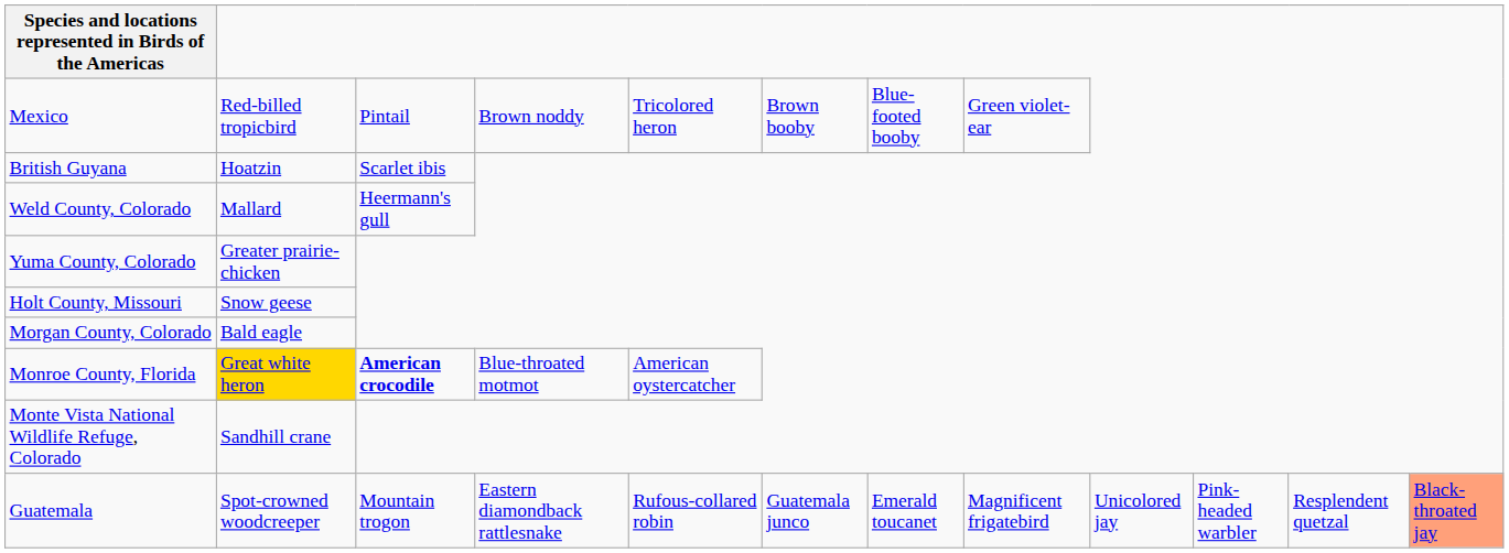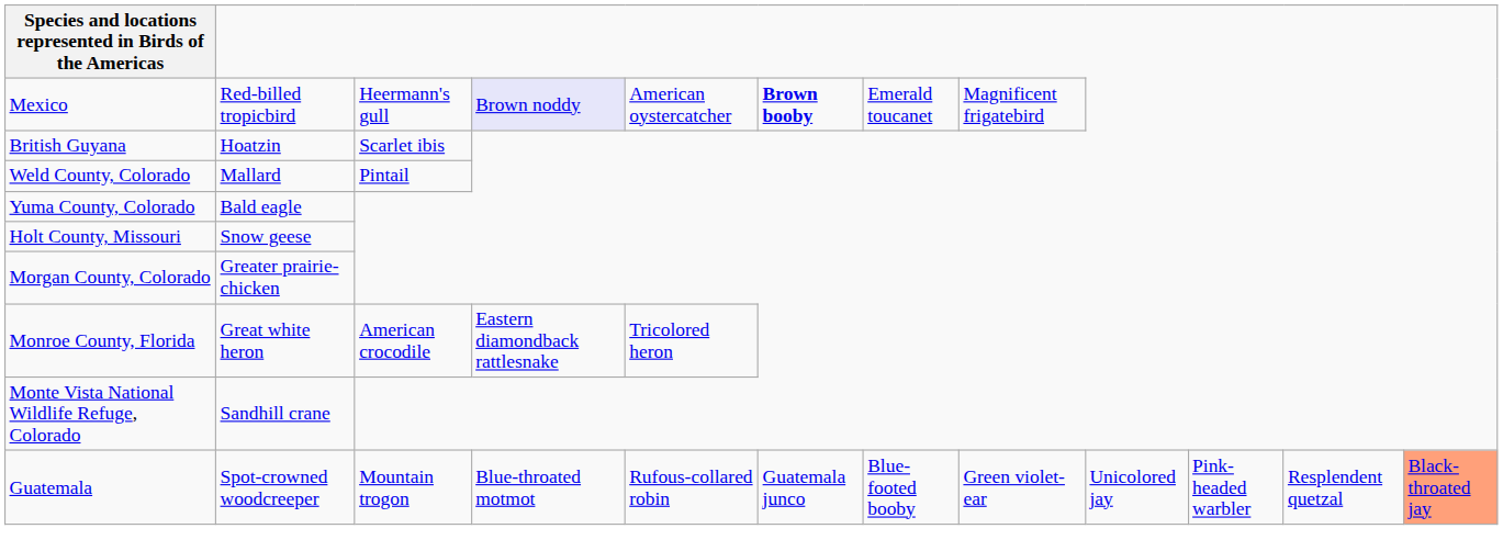Mexico | column 3: Pintail -> Heermann's gull
Mexico | column 4: no background -> lavender background
Mexico | column 5: Tricolored heron -> American oystercatcher
Mexico | column 6: normal -> bold
Mexico | column 7: Blue-footed booby -> Emerald toucanet
Mexico | column 8: Green violet-ear -> Magnificent frigatebird
Weld County, Colorado | column 3: Heermann's gull -> Pintail
Yuma County, Colorado | column 2: Greater prairie-chicken -> Bald eagle
Morgan County, Colorado | column 2: Bald eagle -> Greater prairie-chicken
Monroe County, Florida | column 2: gold background -> no background
Monroe County, Florida | column 3: bold -> normal
Monroe County, Florida | column 4: Blue-throated motmot -> Eastern diamondback rattlesnake
Monroe County, Florida | column 5: American oystercatcher -> Tricolored heron
Guatemala | column 4: Eastern diamondback rattlesnake -> Blue-throated motmot
Guatemala | column 7: Emerald toucanet -> Blue-footed booby
Guatemala | column 8: Magnificent frigatebird -> Green violet-ear
